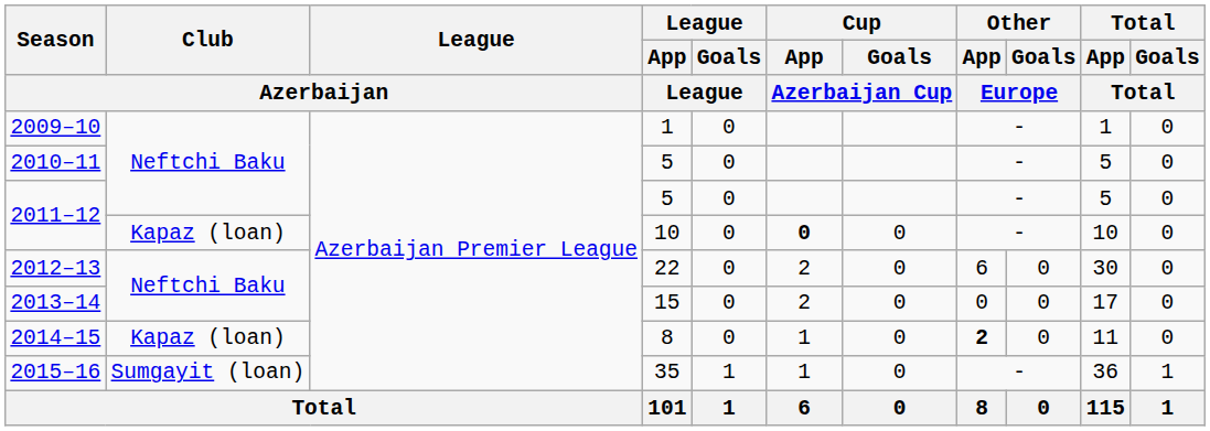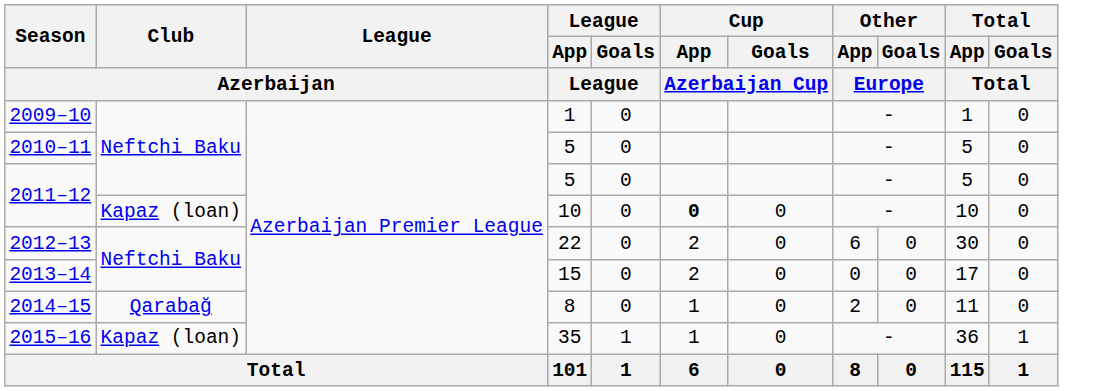2014–15 | Club / Azerbaijan: Kapaz (loan) -> Qarabağ
2014–15 | Other / App / Europe: bold -> normal
2015–16 | Club / Azerbaijan: Sumgayit (loan) -> Kapaz (loan)
